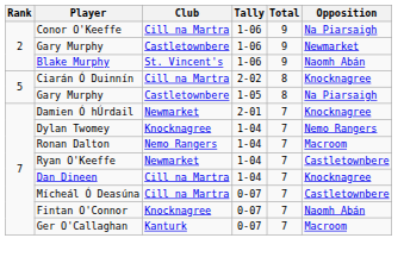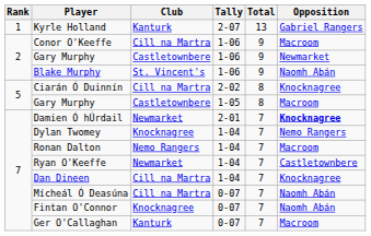+ row: 1 | Kyrle Holland | Kanturk | 2-07 | 13 | Gabriel Rangers
Conor O'Keeffe | Opposition: Na Piarsaigh -> Macroom
Gary Murphy / 1-05 | Opposition: Na Piarsaigh -> Macroom
Damien Ó hÚrdail | Opposition: normal -> bold
Mícheál Ó Deasúna | Opposition: Castletownbere -> Naomh Abán
